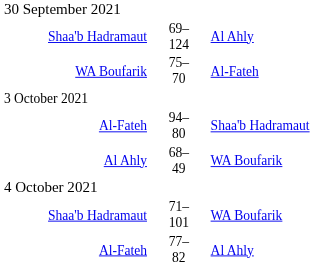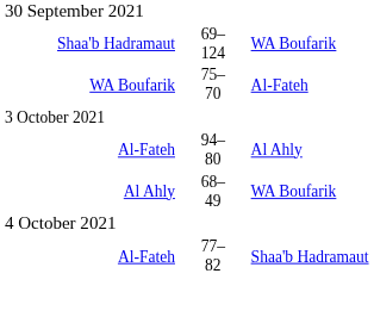Shaa'b Hadramaut / 69–124 | column 5: Al Ahly -> WA Boufarik
Al-Fateh / 94–80 | column 5: Shaa'b Hadramaut -> Al Ahly
- row: Shaa'b Hadramaut | 71–101 | WA Boufarik
Al-Fateh / 77–82 | column 5: Al Ahly -> Shaa'b Hadramaut
